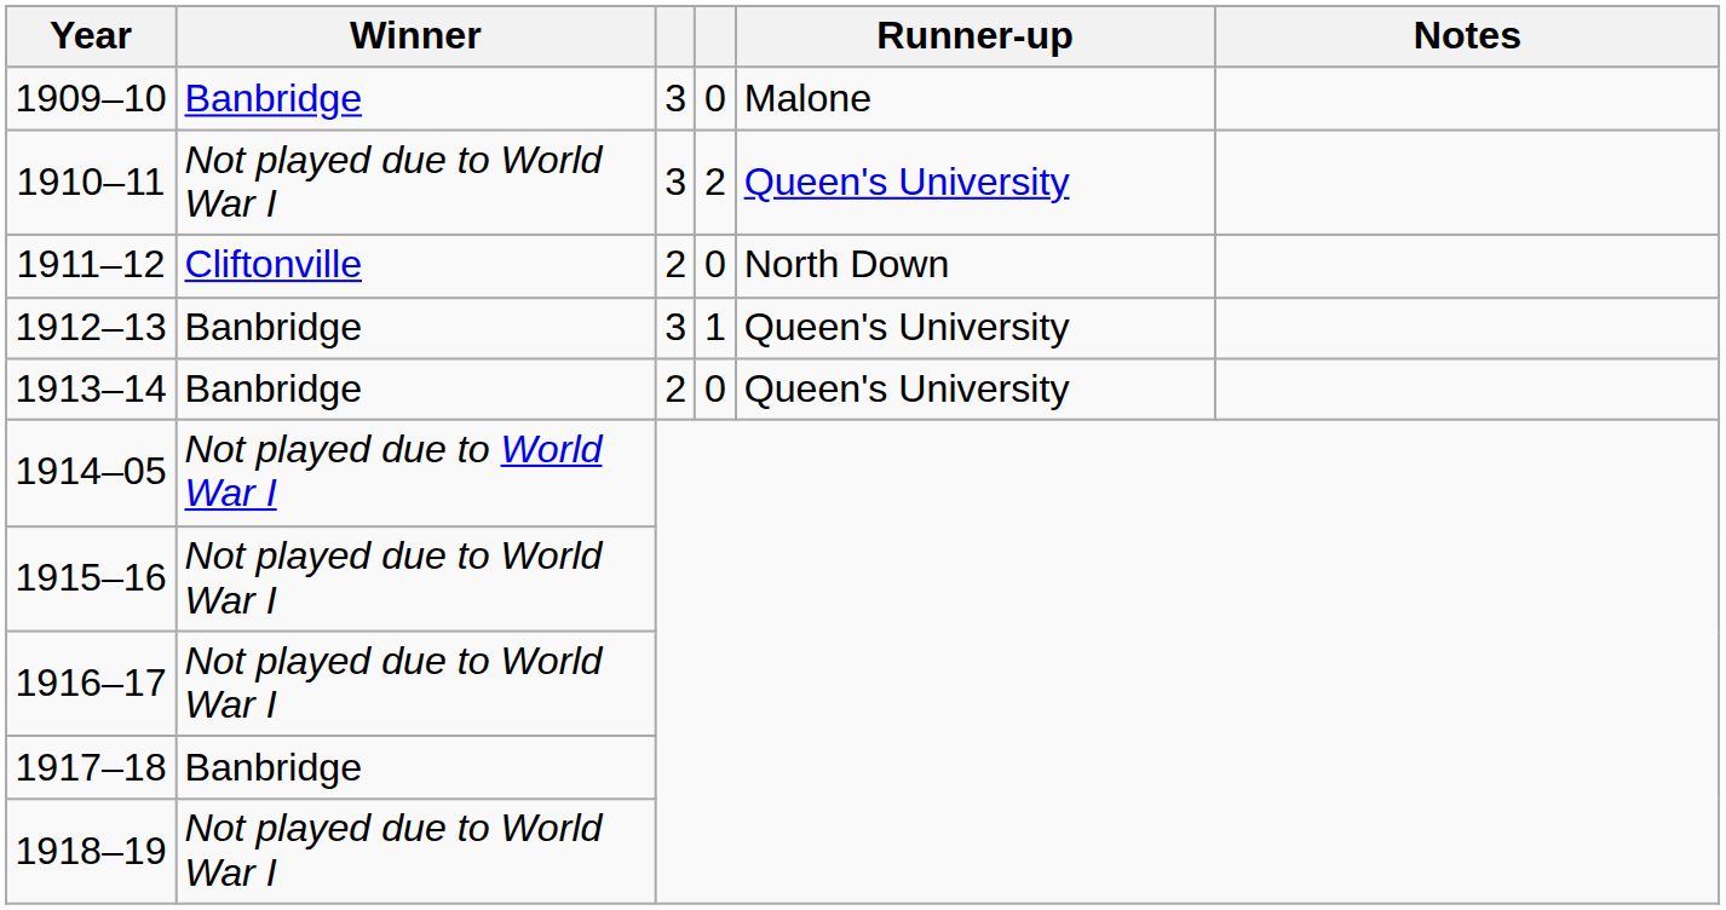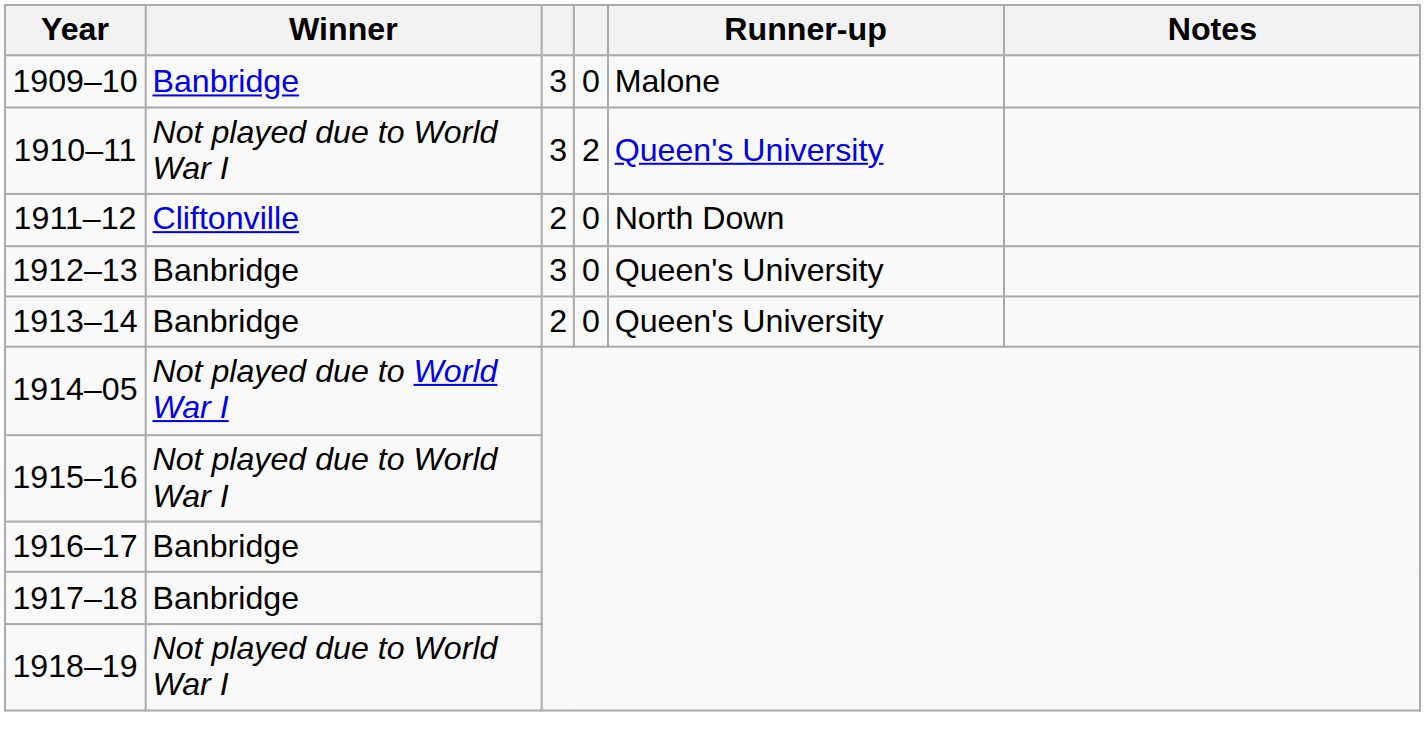1912–13 | column 4: 1 -> 0
1916–17 | Winner: Not played due to World War I -> Banbridge
